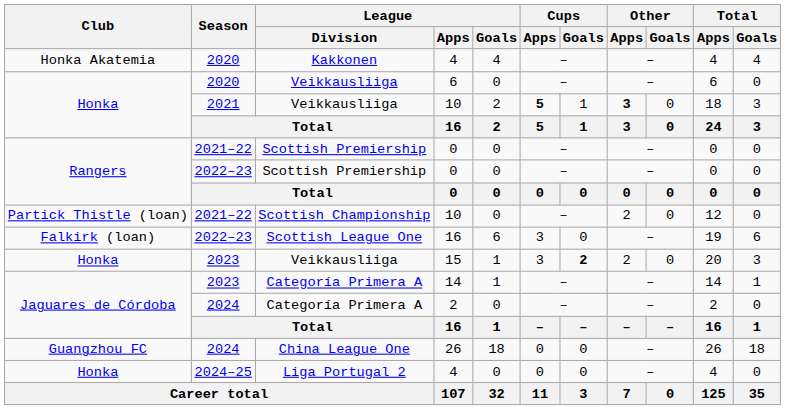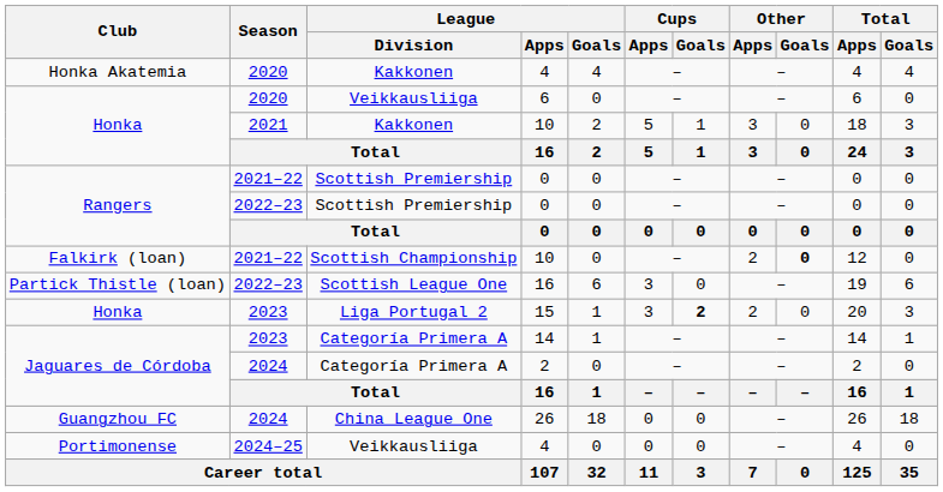2021 / 10 | League / Division: Veikkausliiga -> Kakkonen
2021 / 10 | Cups / Apps: bold -> normal
2021 / 10 | Other / Apps: bold -> normal
2021–22 / 10 | Club: Partick Thistle (loan) -> Falkirk (loan)
2021–22 / 10 | Other / Goals: normal -> bold
2022–23 / 16 | Club: Falkirk (loan) -> Partick Thistle (loan)
15 | League / Division: Veikkausliiga -> Liga Portugal 2
2024–25 / 4 | Club: Honka -> Portimonense
2024–25 / 4 | League / Division: Liga Portugal 2 -> Veikkausliiga
